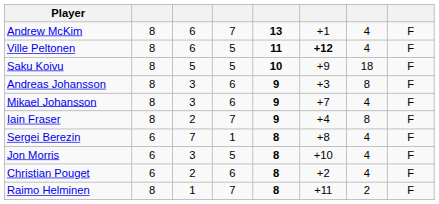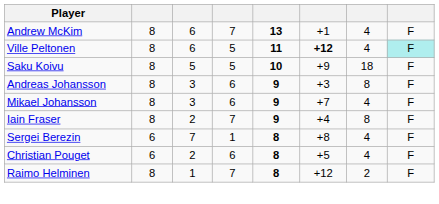Ville Peltonen | column 8: no background -> paleturquoise background
- row: Jon Morris | 6 | 3 | 5 | 8 | +10 | 4 | F
Christian Pouget | column 6: +2 -> +5
Raimo Helminen | column 6: +11 -> +12
